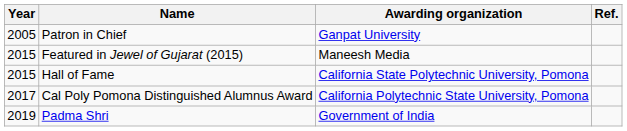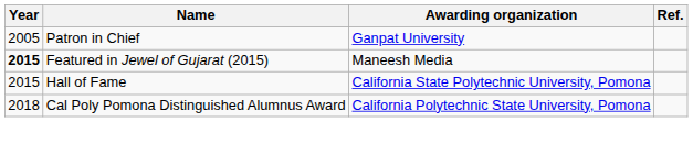Featured in Jewel of Gujarat (2015) | Year: normal -> bold
Cal Poly Pomona Distinguished Alumnus Award | Year: 2017 -> 2018
- row: 2019 | Padma Shri | Government of India
